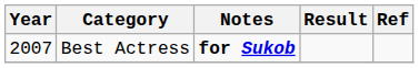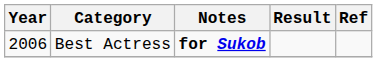Best Actress | Year: 2007 -> 2006
